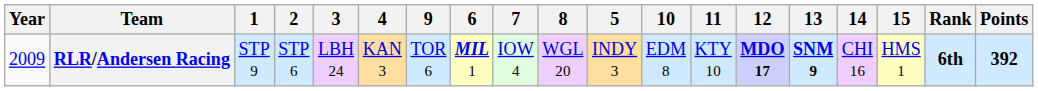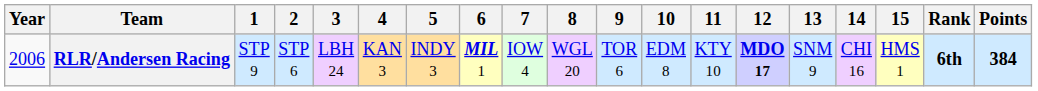columns swapped: 5 <-> 9
RLR/Andersen Racing | Year: 2009 -> 2006
RLR/Andersen Racing | 13: bold -> normal
RLR/Andersen Racing | Points: 392 -> 384
